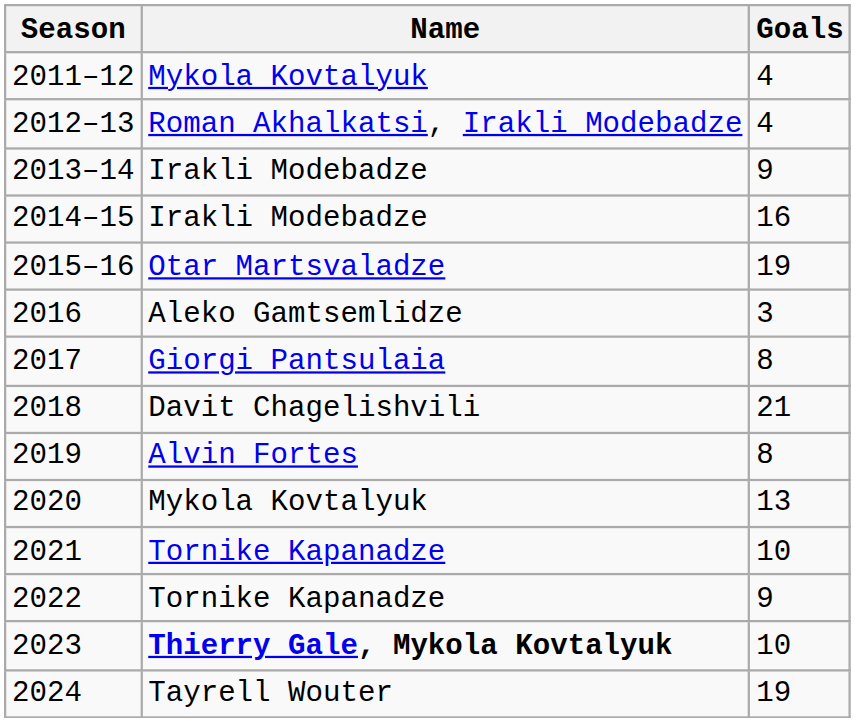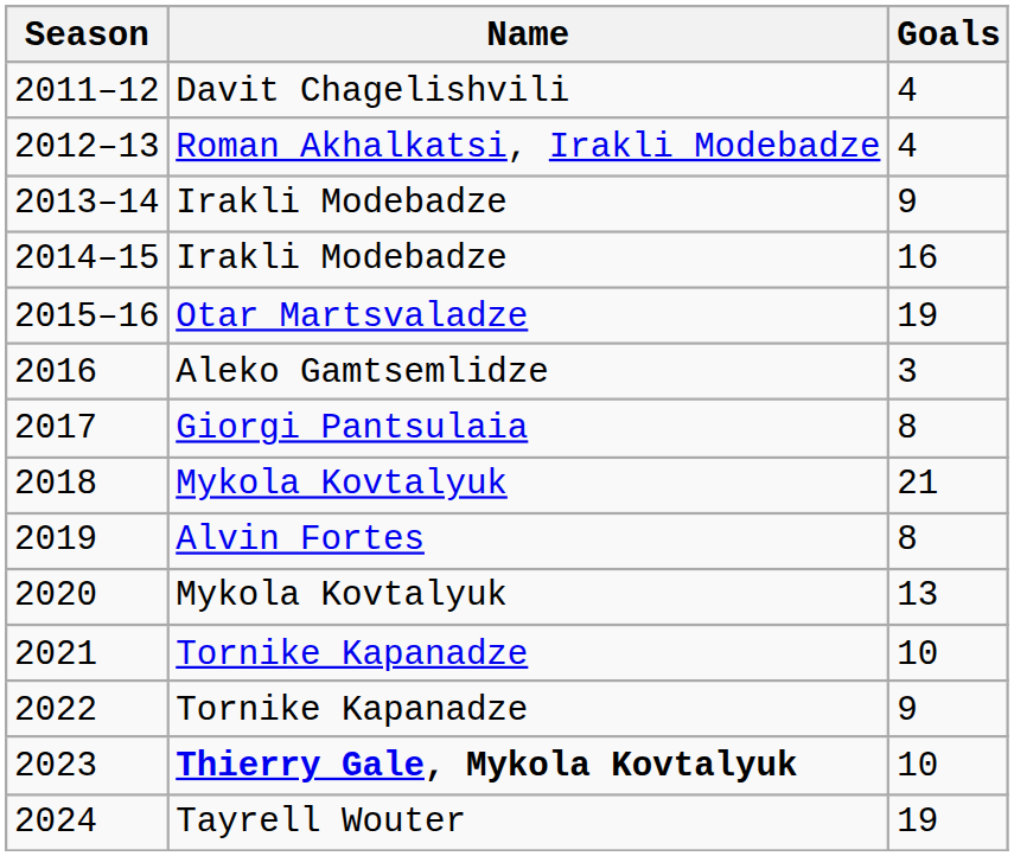2011–12 | Name: Mykola Kovtalyuk -> Davit Chagelishvili
2018 | Name: Davit Chagelishvili -> Mykola Kovtalyuk
